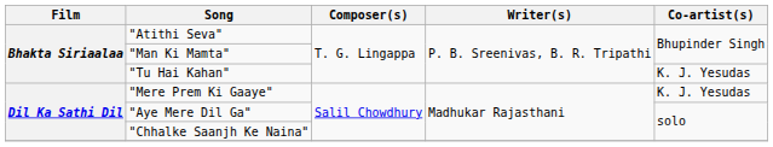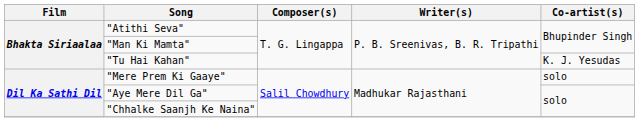"Mere Prem Ki Gaaye" | Co-artist(s): K. J. Yesudas -> solo
